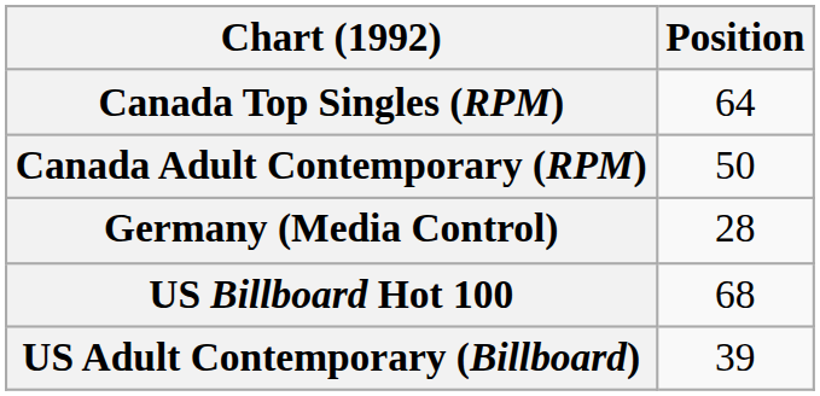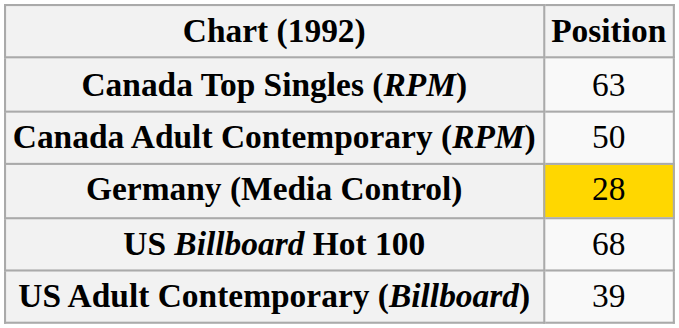Canada Top Singles (RPM) | Position: 64 -> 63
Germany (Media Control) | Position: no background -> gold background
